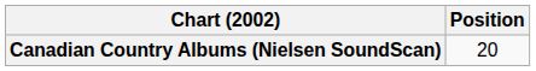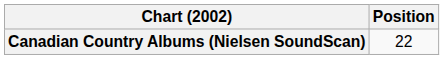Canadian Country Albums (Nielsen SoundScan) | Position: 20 -> 22
